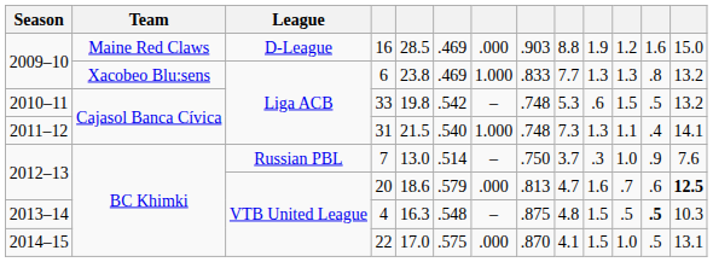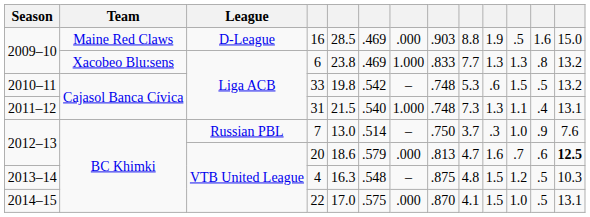16 | column 11: 1.2 -> .5
31 | column 13: 14.1 -> 13.1
4 | column 11: .5 -> 1.2
4 | column 12: bold -> normal
